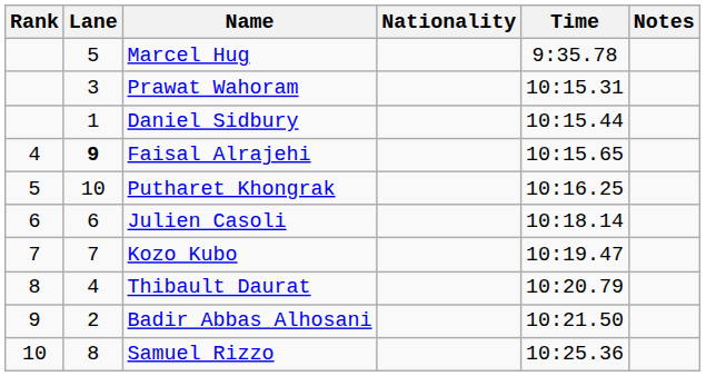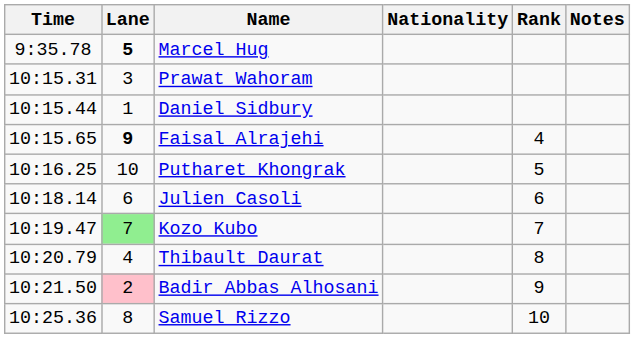columns swapped: Rank <-> Time
Marcel Hug | Lane: normal -> bold
Kozo Kubo | Lane: no background -> lightgreen background
Badir Abbas Alhosani | Lane: no background -> pink background
